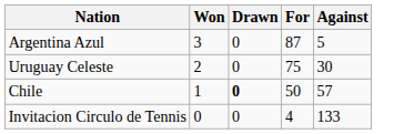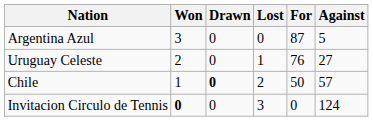+ column: Lost | 0 | 1 | 2 | 3
Uruguay Celeste | For: 75 -> 76
Uruguay Celeste | Against: 30 -> 27
Invitacion Circulo de Tennis | Won: normal -> bold
Invitacion Circulo de Tennis | For: 4 -> 0
Invitacion Circulo de Tennis | Against: 133 -> 124
